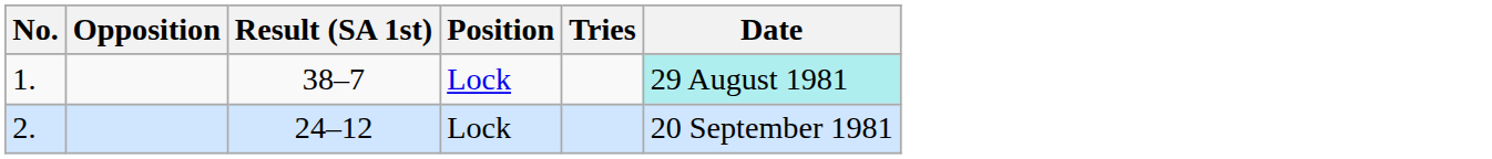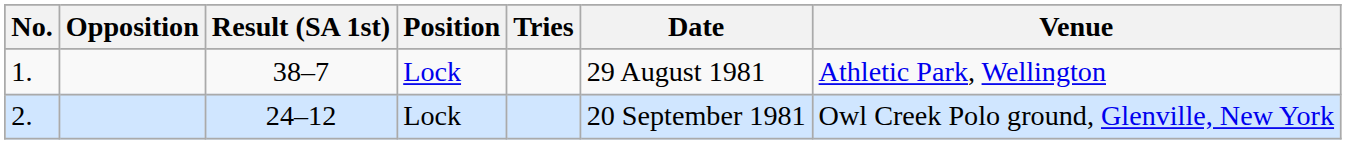+ column: Venue | Athletic Park, Wellington | Owl Creek Polo ground, Glenville, New York
1. | Date: paleturquoise background -> no background
